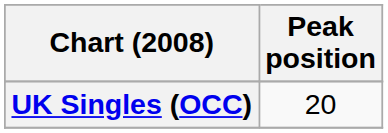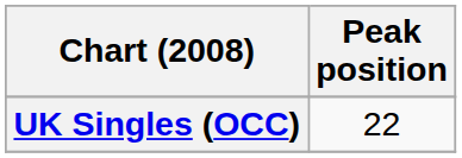UK Singles (OCC) | Peak position: 20 -> 22
